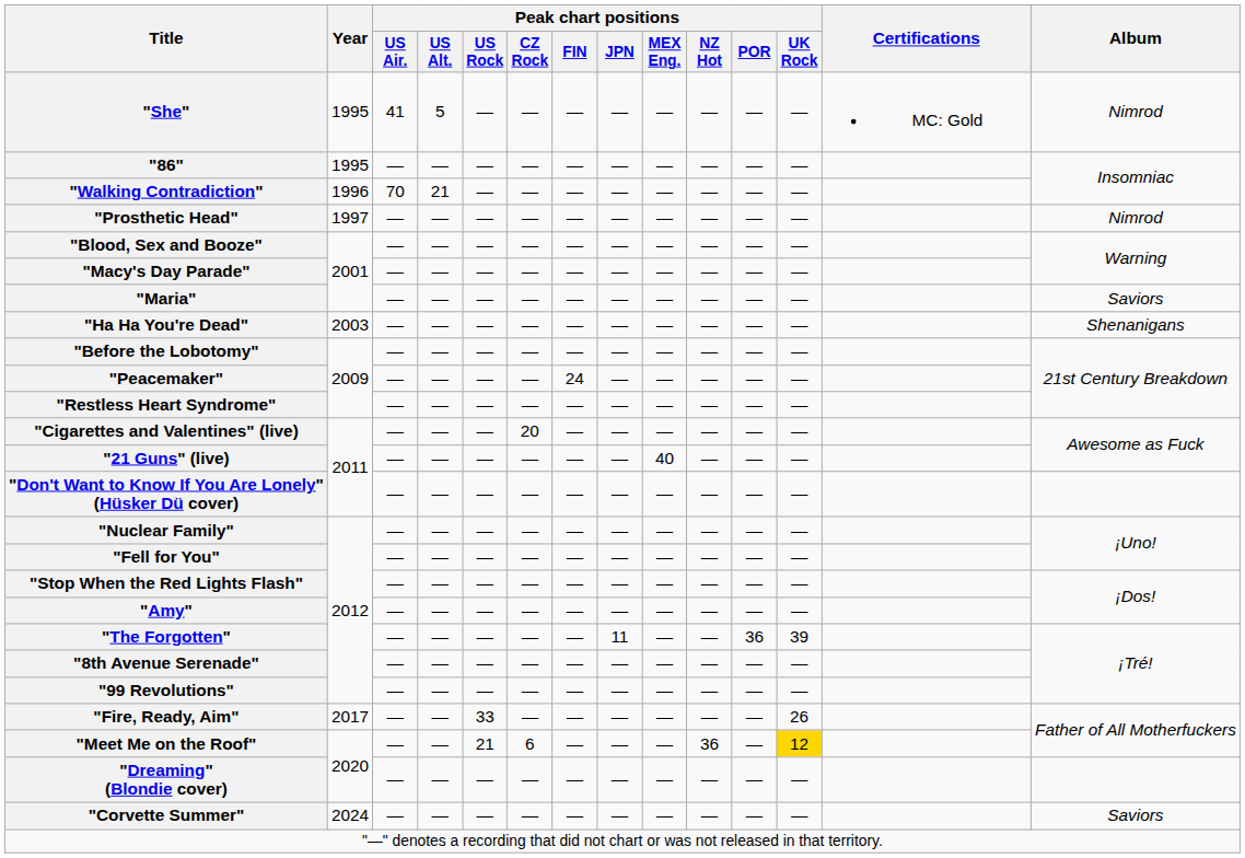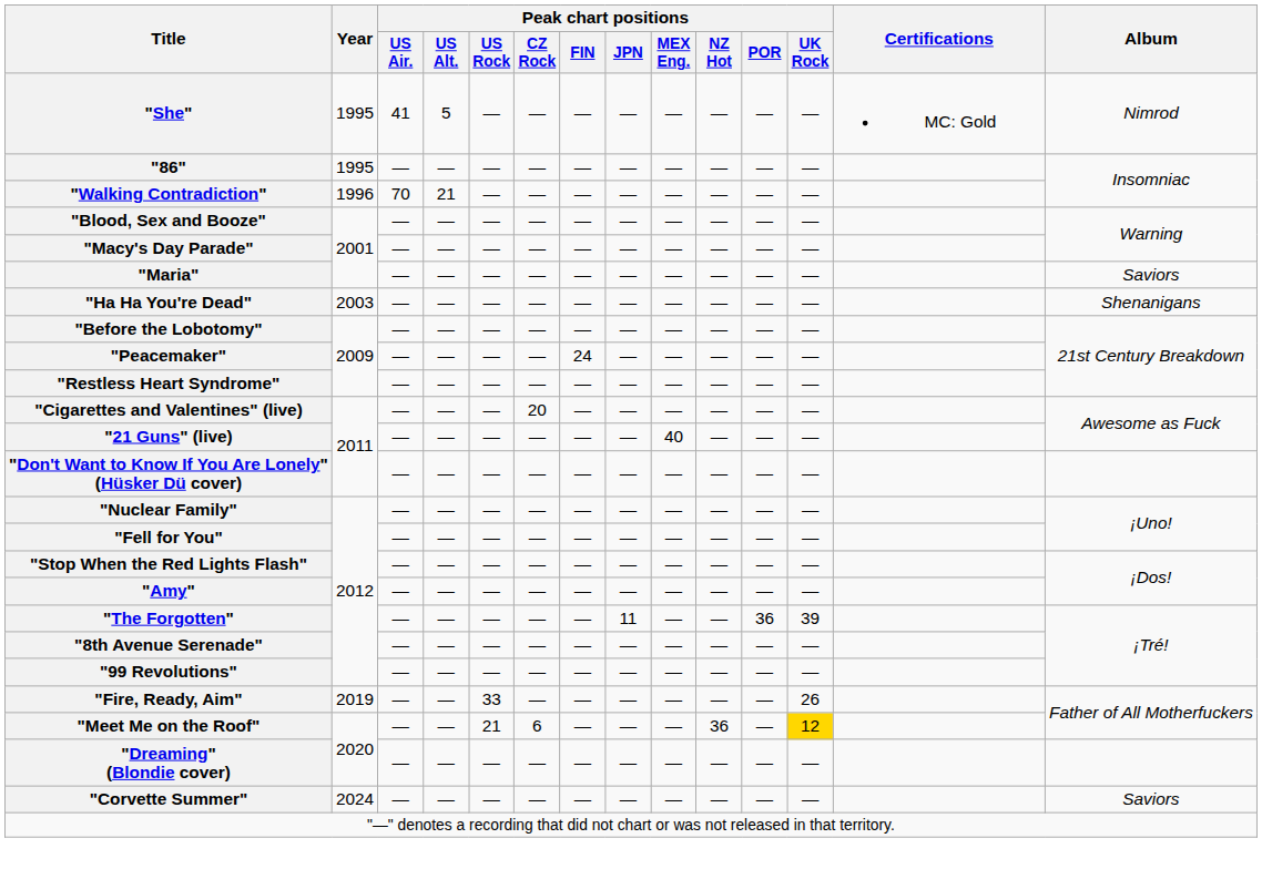- row: "Prosthetic Head" | 1997 | — | — | — | — | — | — | — | — | — | — | Nimrod
"Fire, Ready, Aim" | Year: 2017 -> 2019
